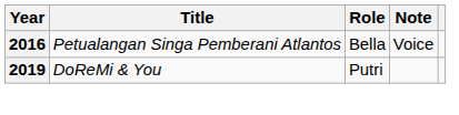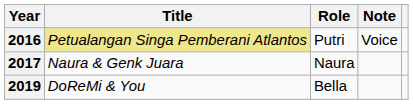2016 | Title: no background -> khaki background
2016 | Role: Bella -> Putri
+ row: 2017 | Naura & Genk Juara | Naura
2019 | Role: Putri -> Bella
